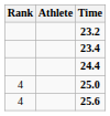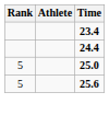- row: 23.2
25.0 | Rank: 4 -> 5
25.6 | Rank: 4 -> 5
